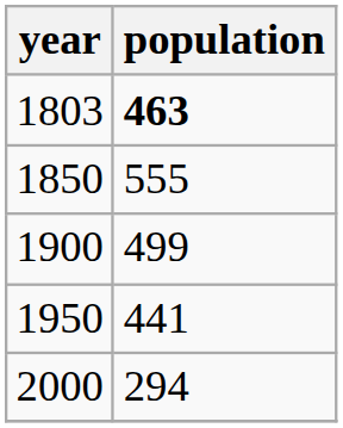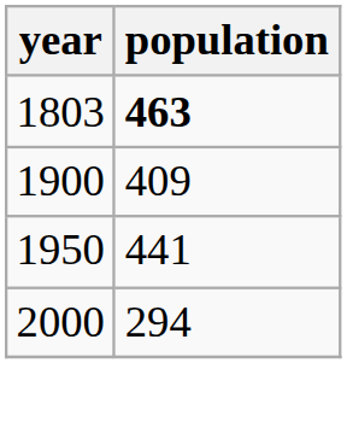- row: 1850 | 555
1900 | population: 499 -> 409
